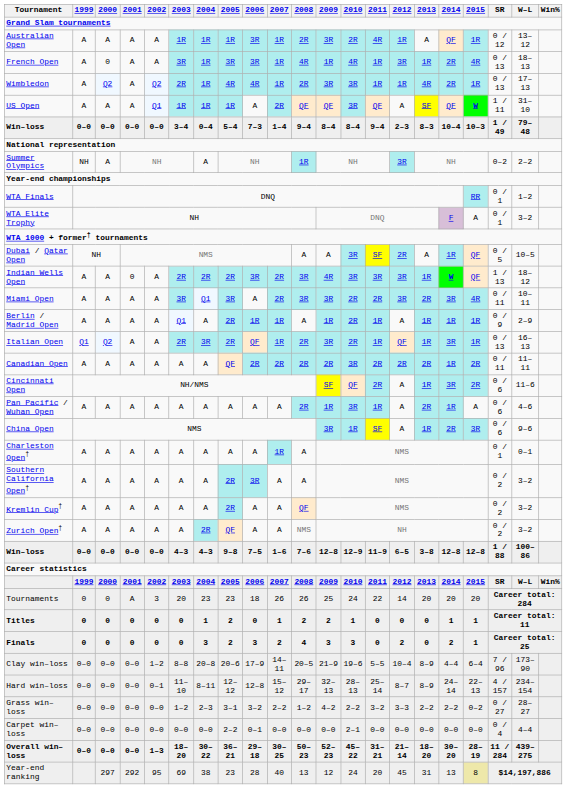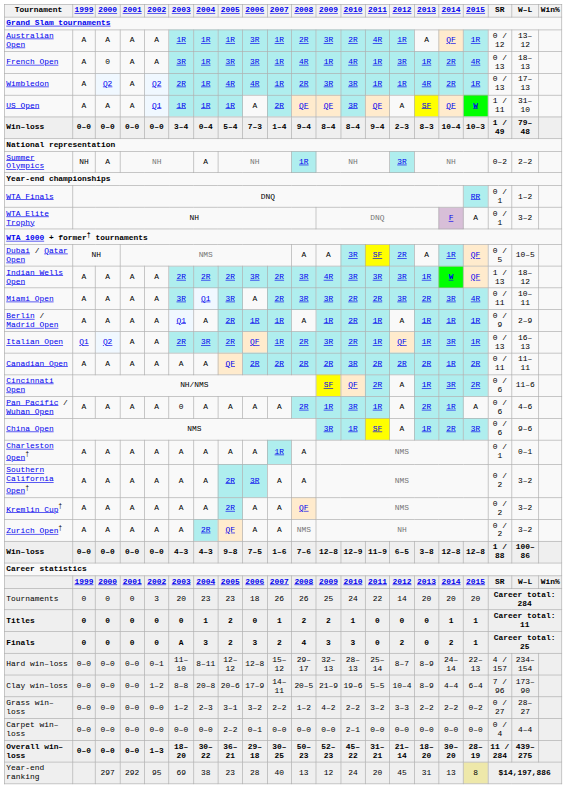Indian Wells Open | 2001: 0 -> A
Pan Pacific / Wuhan Open | 2003: A -> 0
Tournaments | 2001: A -> 0
Finals | 2003: 0 -> A
rows swapped: Hard win–loss <-> Clay win–loss
